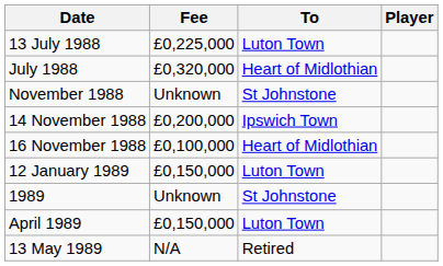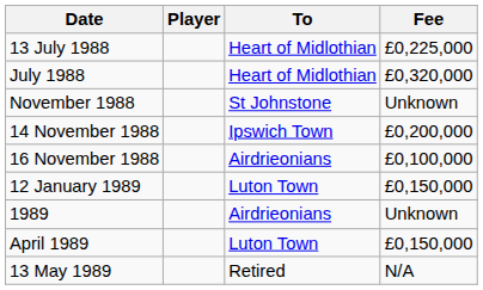columns swapped: Player <-> Fee
13 July 1988 | To: Luton Town -> Heart of Midlothian
16 November 1988 | To: Heart of Midlothian -> Airdrieonians
1989 | To: St Johnstone -> Airdrieonians
